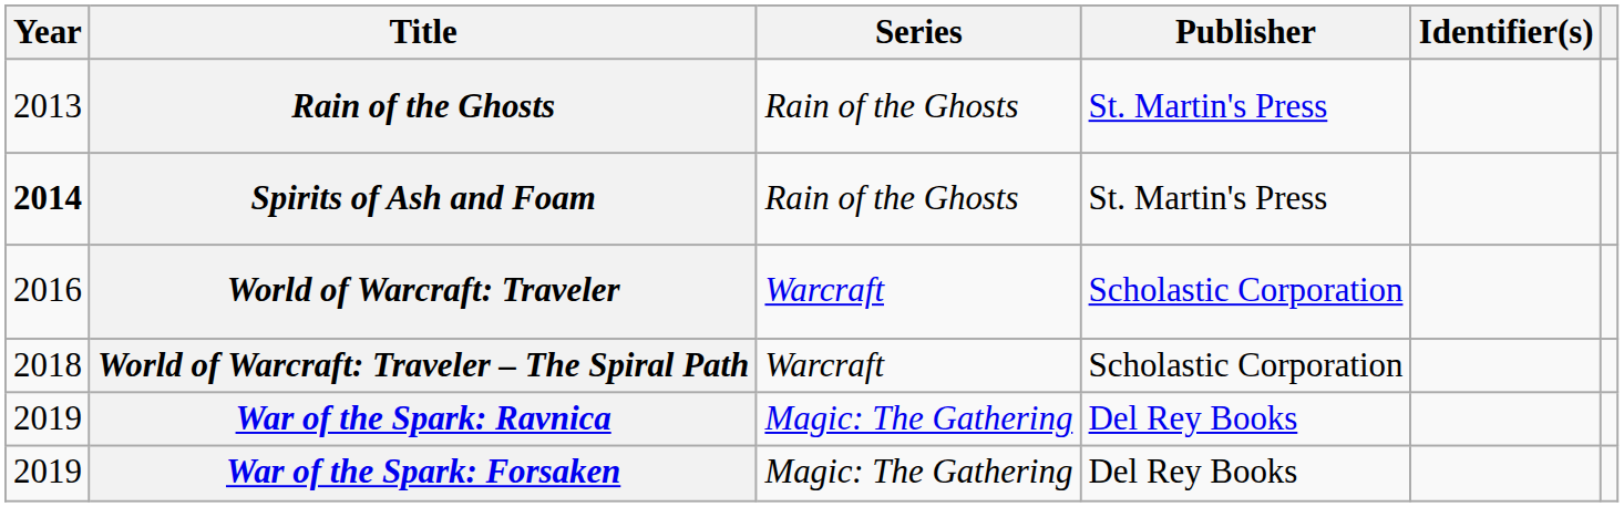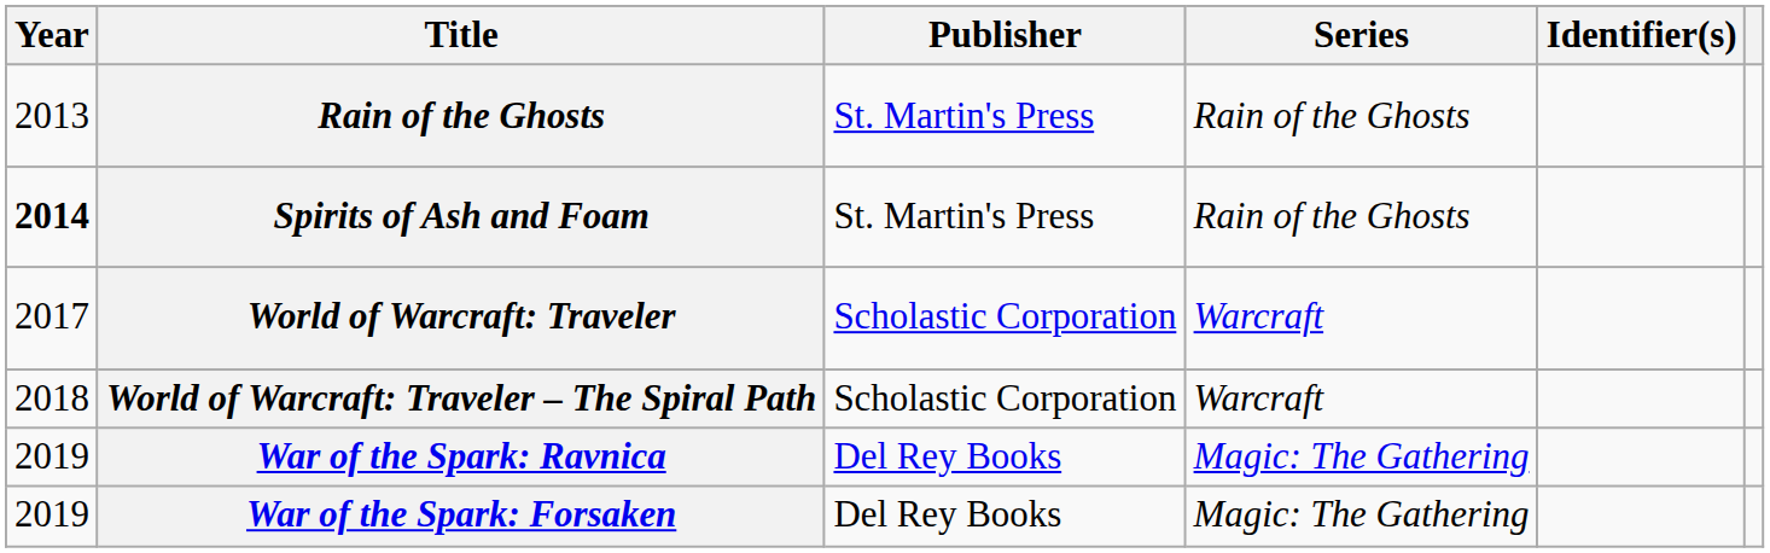columns swapped: Publisher <-> Series
World of Warcraft: Traveler | Year: 2016 -> 2017
